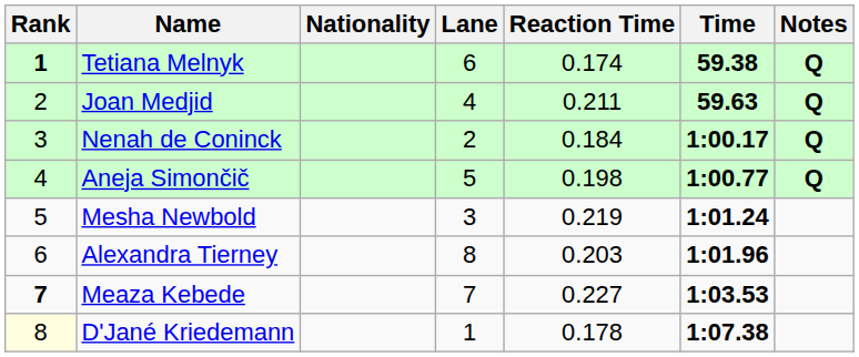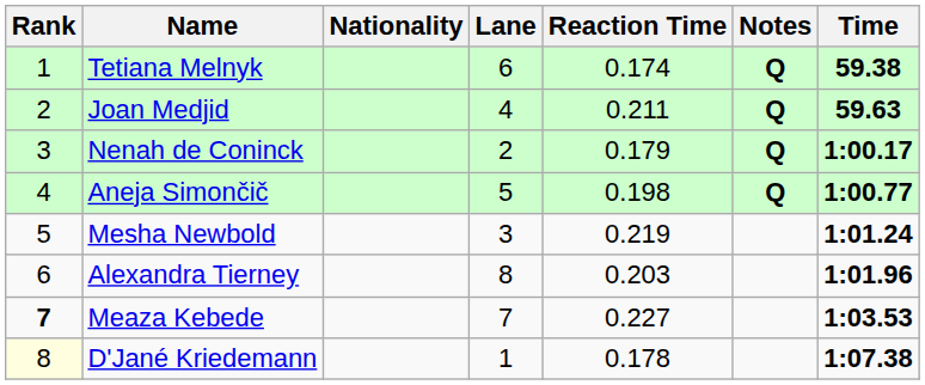columns swapped: Time <-> Notes
Tetiana Melnyk | Rank: bold -> normal
Nenah de Coninck | Reaction Time: 0.184 -> 0.179
